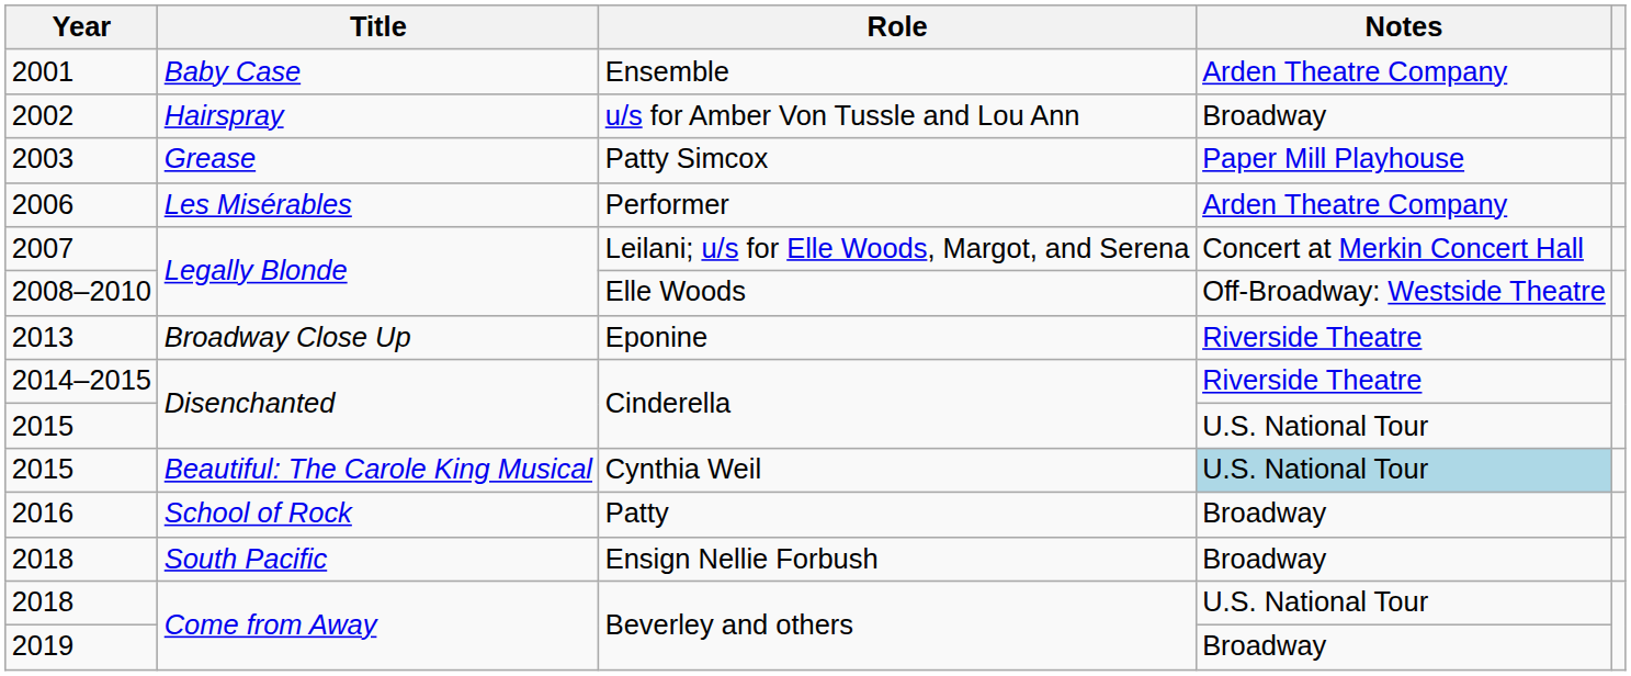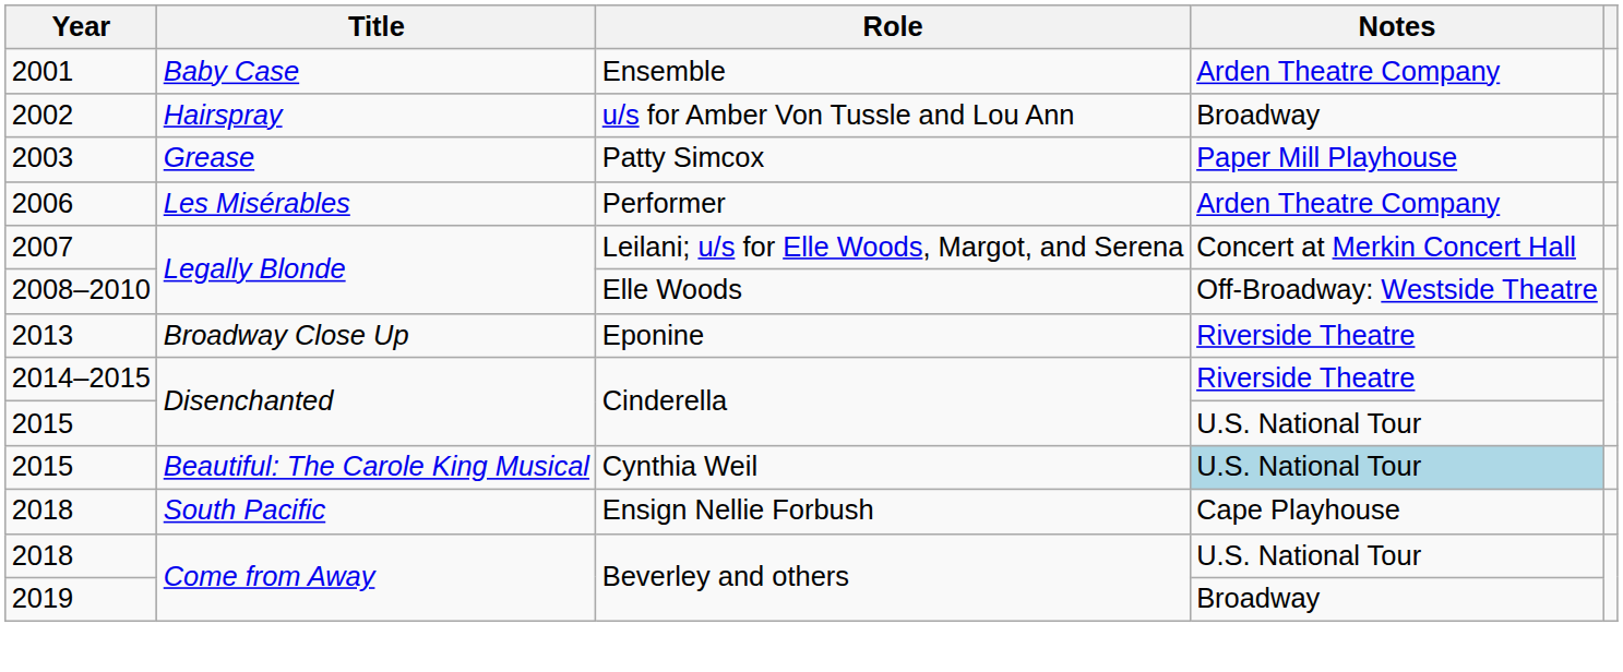- row: 2016 | School of Rock | Patty | Broadway
2018 / Ensign Nellie Forbush | Notes: Broadway -> Cape Playhouse
